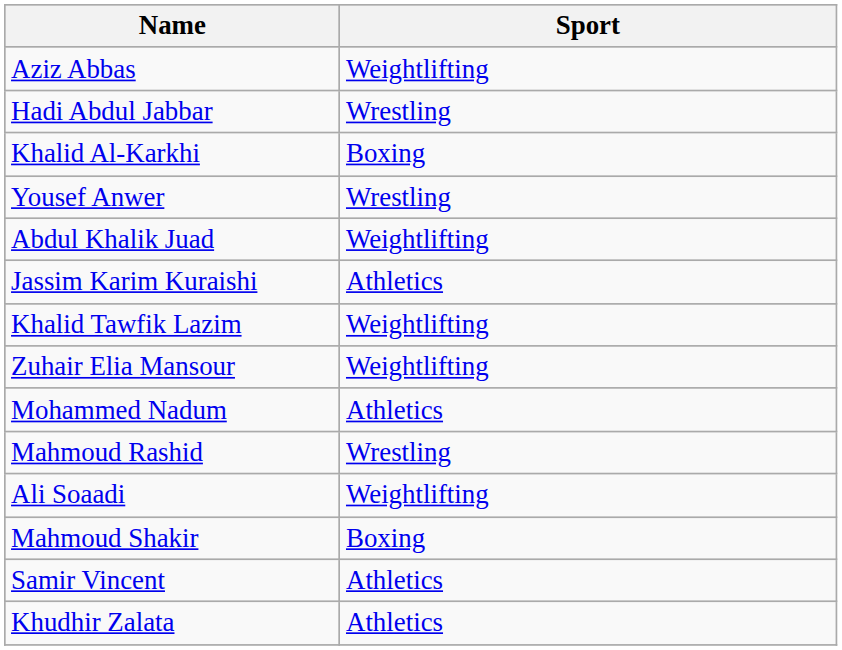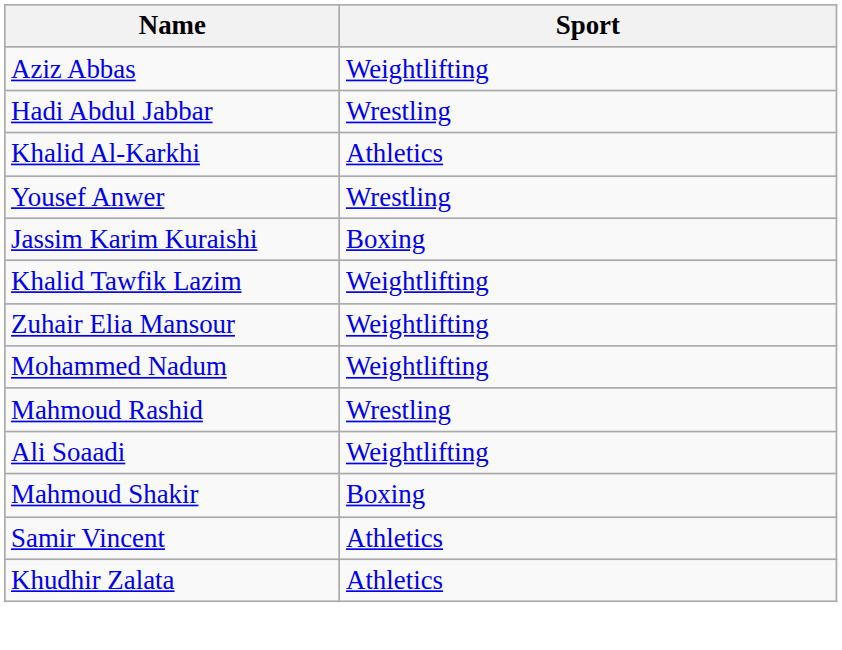Khalid Al-Karkhi | Sport: Boxing -> Athletics
- row: Abdul Khalik Juad | Weightlifting
Jassim Karim Kuraishi | Sport: Athletics -> Boxing
Mohammed Nadum | Sport: Athletics -> Weightlifting
